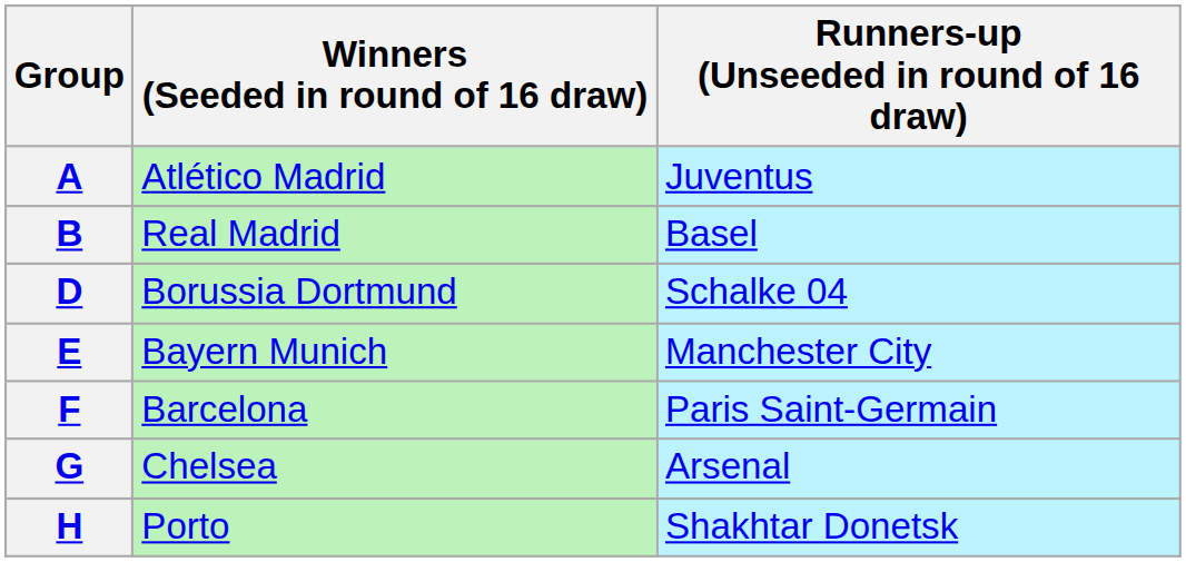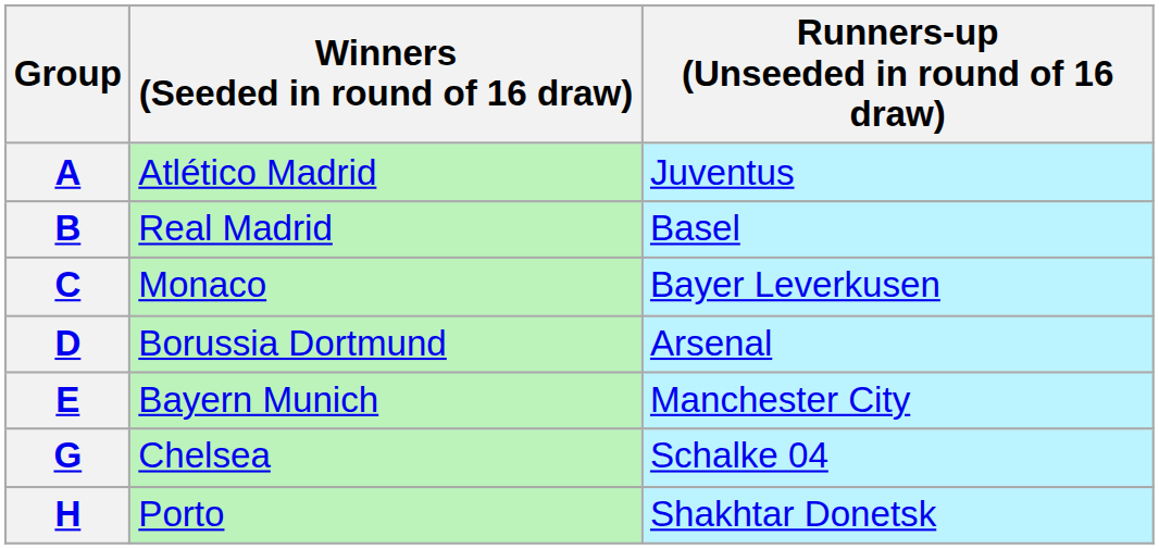+ row: C | Monaco | Bayer Leverkusen
D | Runners-up (Unseeded in round of 16 draw): Schalke 04 -> Arsenal
- row: F | Barcelona | Paris Saint-Germain
G | Runners-up (Unseeded in round of 16 draw): Arsenal -> Schalke 04
